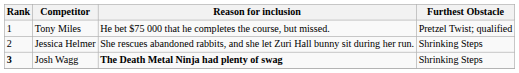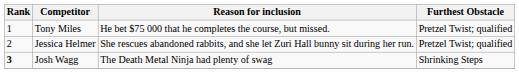Jessica Helmer | Furthest Obstacle: Shrinking Steps -> Pretzel Twist; qualified
Josh Wagg | Reason for inclusion: bold -> normal
